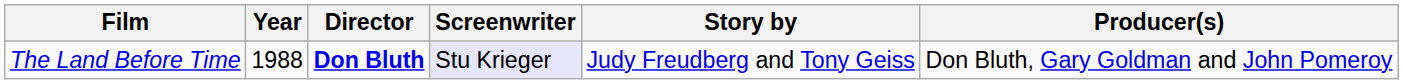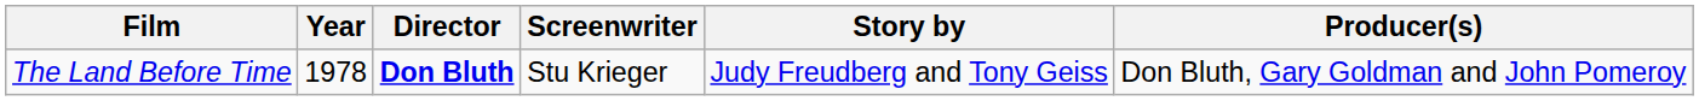The Land Before Time | Year: 1988 -> 1978
The Land Before Time | Screenwriter: lavender background -> no background
